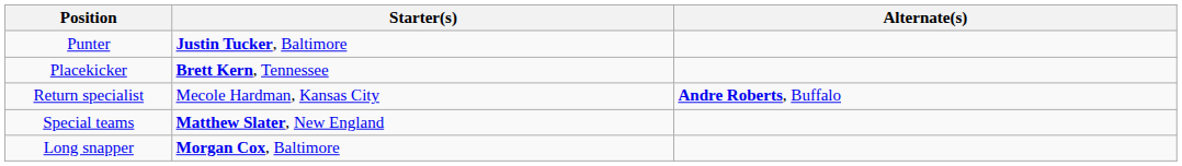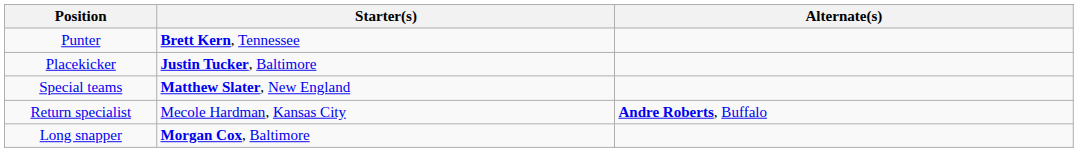Punter | Starter(s): Justin Tucker, Baltimore -> Brett Kern, Tennessee
Placekicker | Starter(s): Brett Kern, Tennessee -> Justin Tucker, Baltimore
rows swapped: Return specialist <-> Special teams
